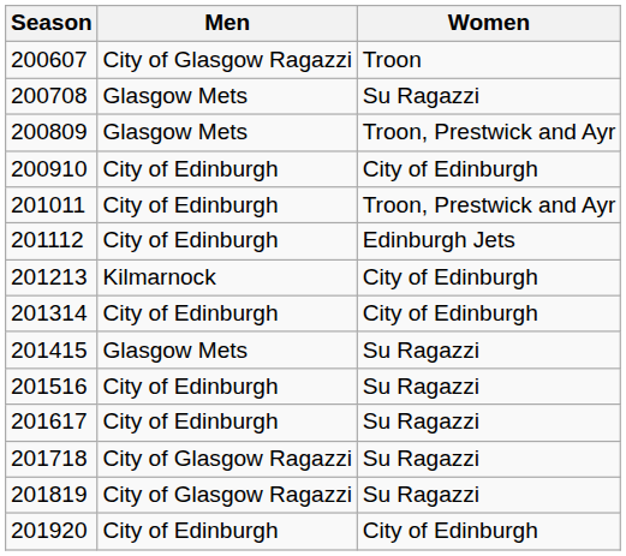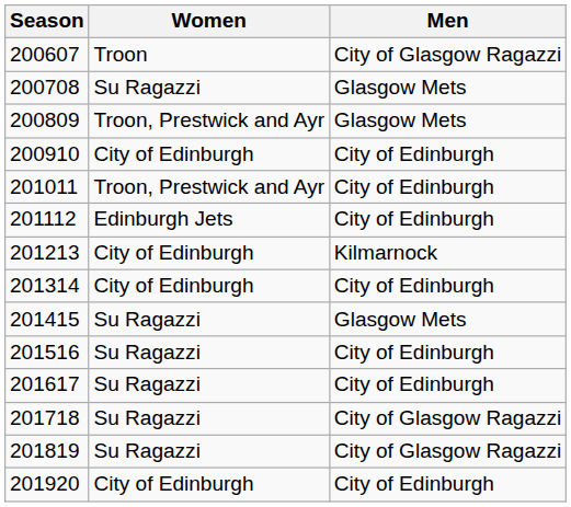columns swapped: Men <-> Women
